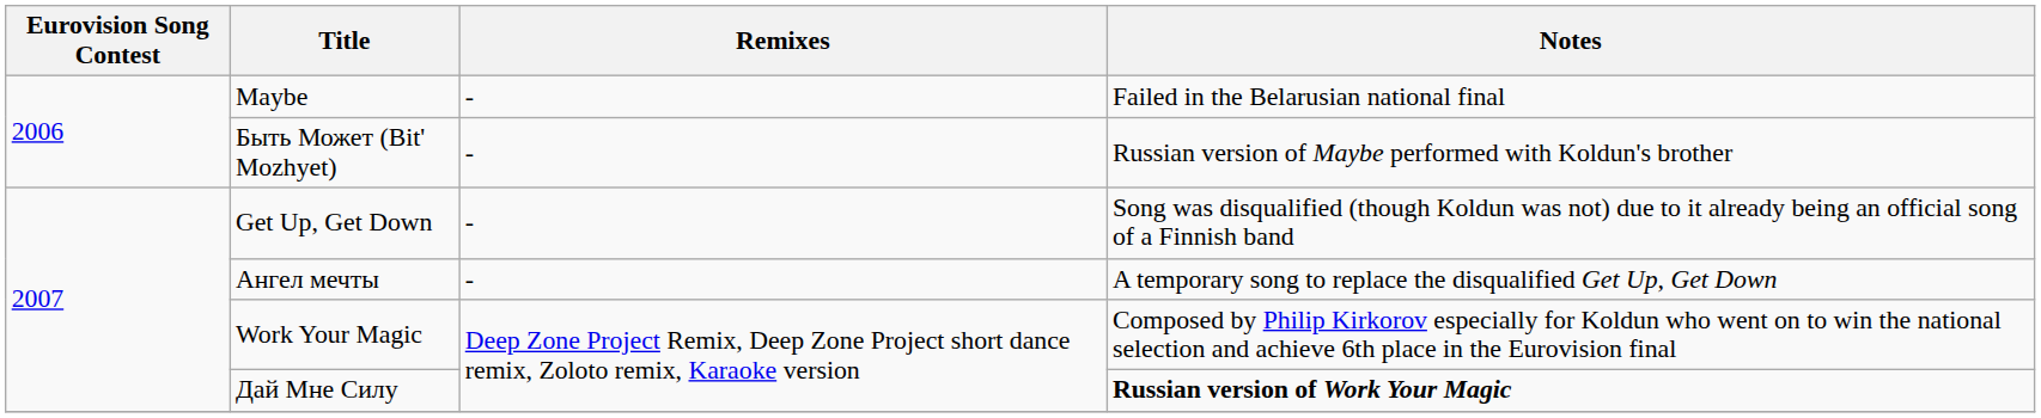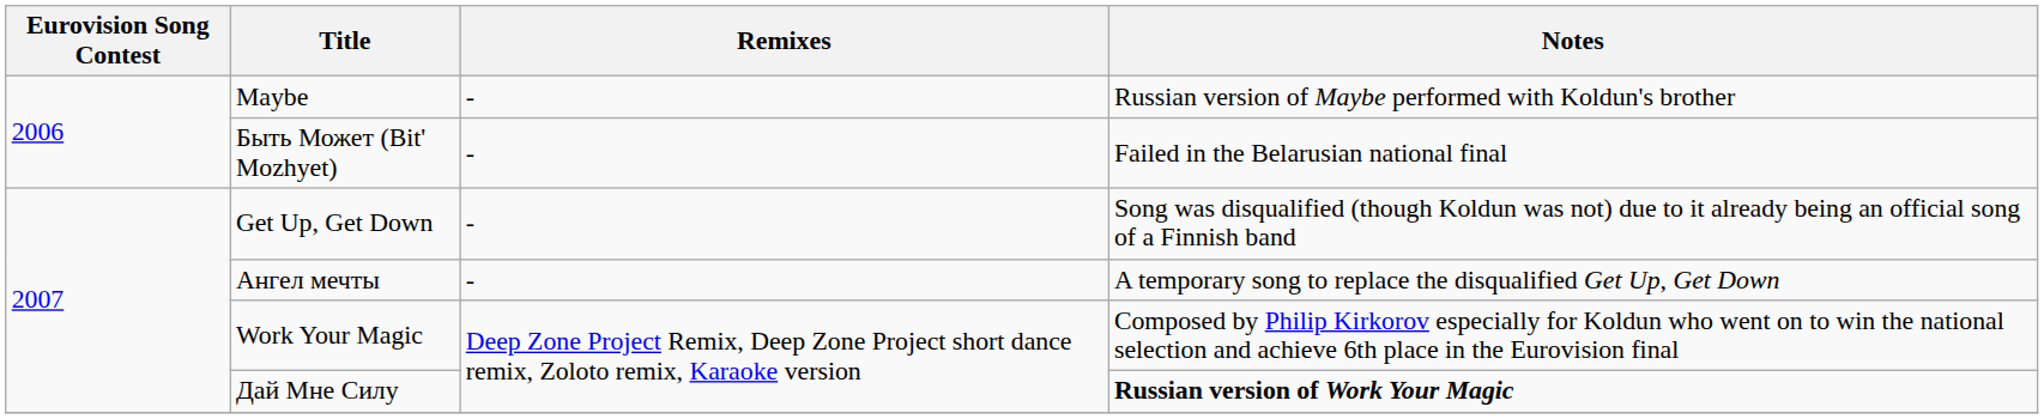Maybe | Notes: Failed in the Belarusian national final -> Russian version of Maybe performed with Koldun's brother
Быть Может (Bit' Mozhyet) | Notes: Russian version of Maybe performed with Koldun's brother -> Failed in the Belarusian national final
